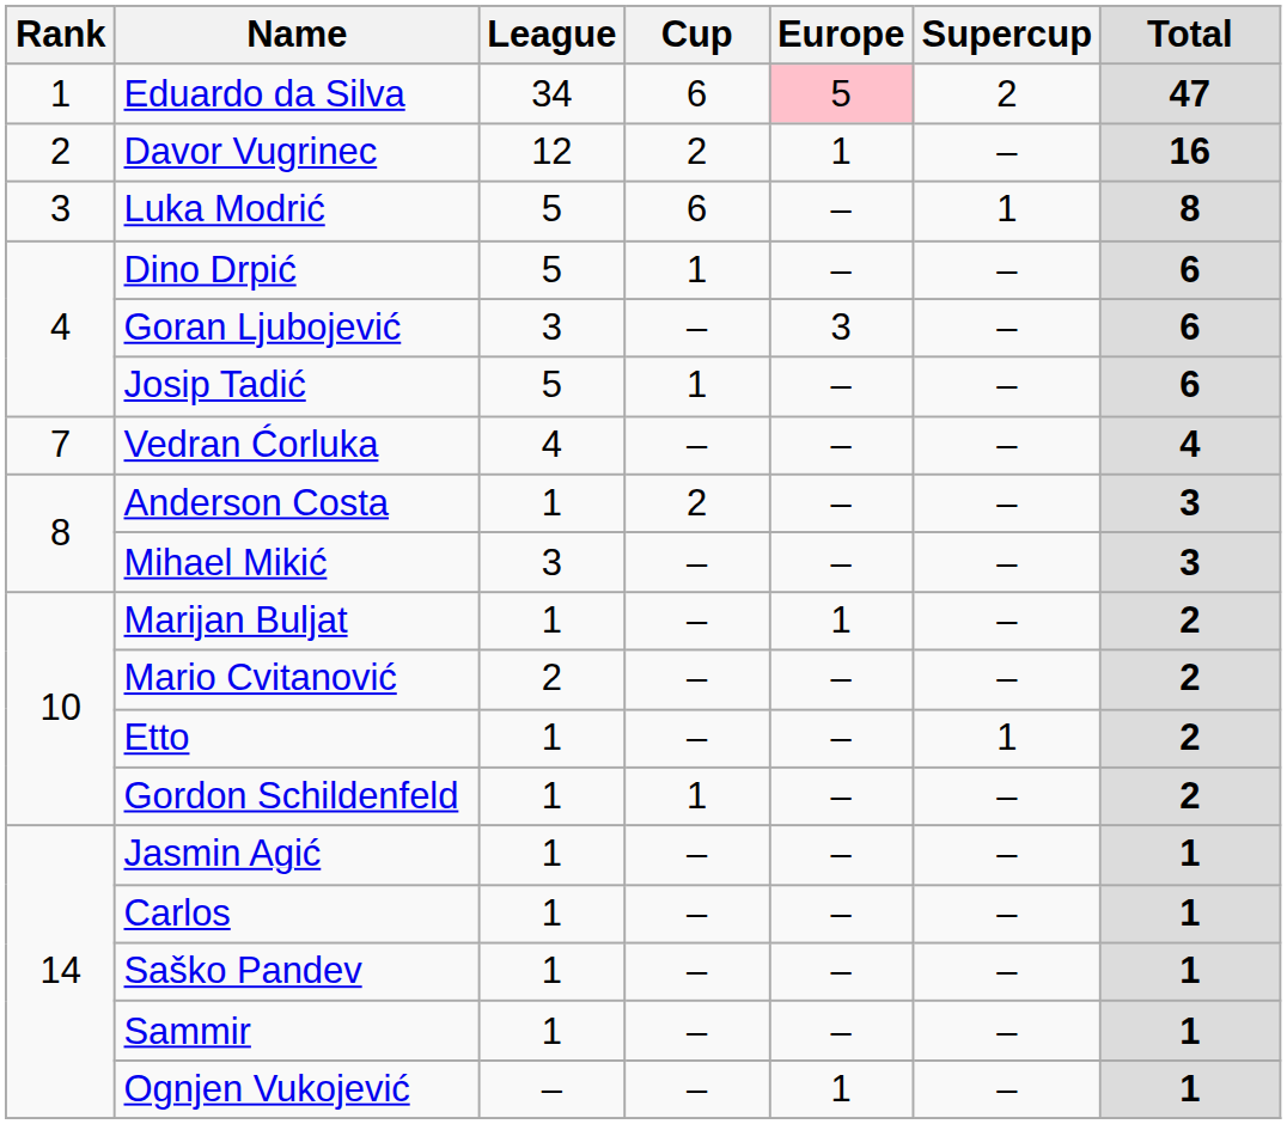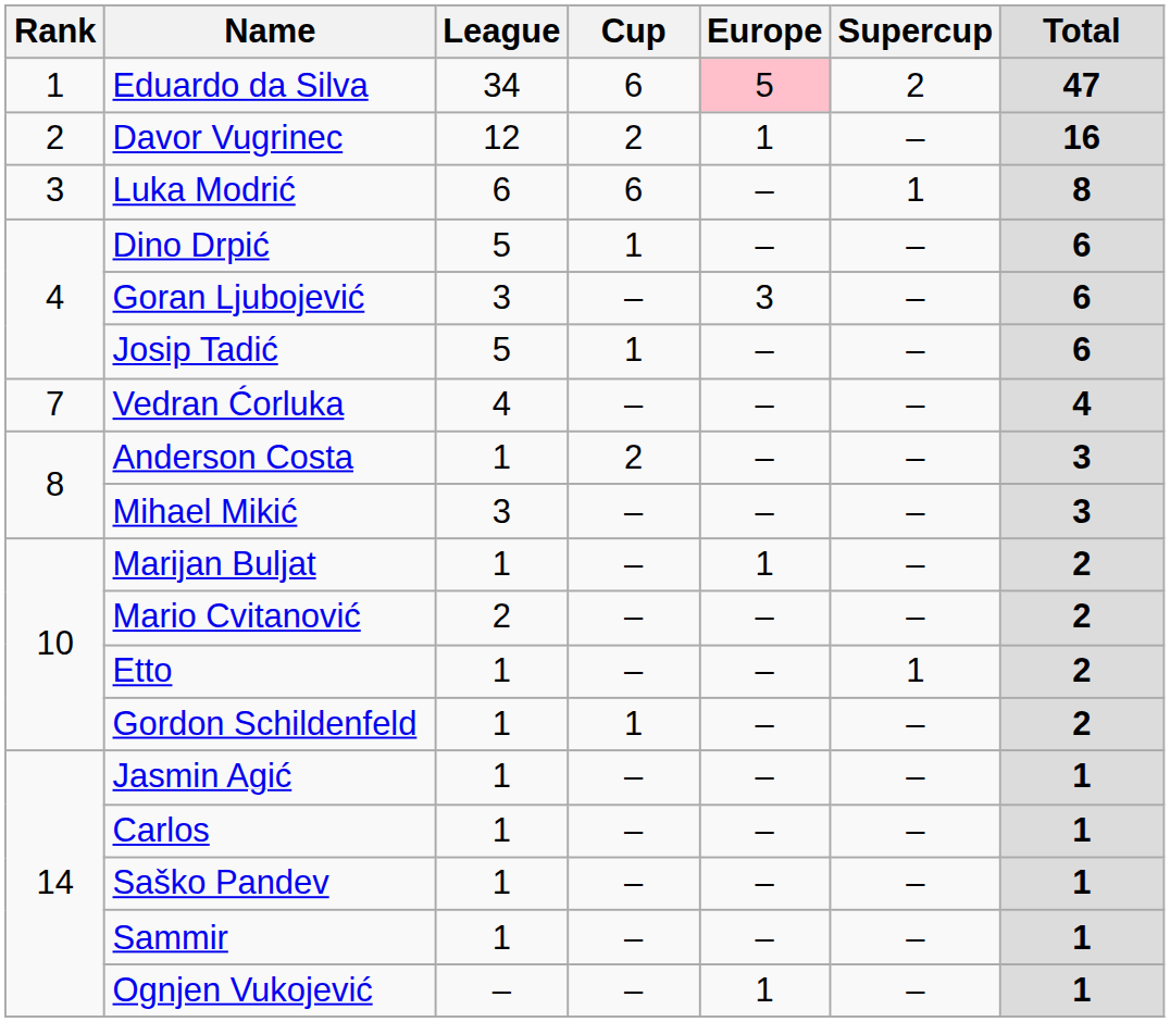Luka Modrić | League: 5 -> 6
